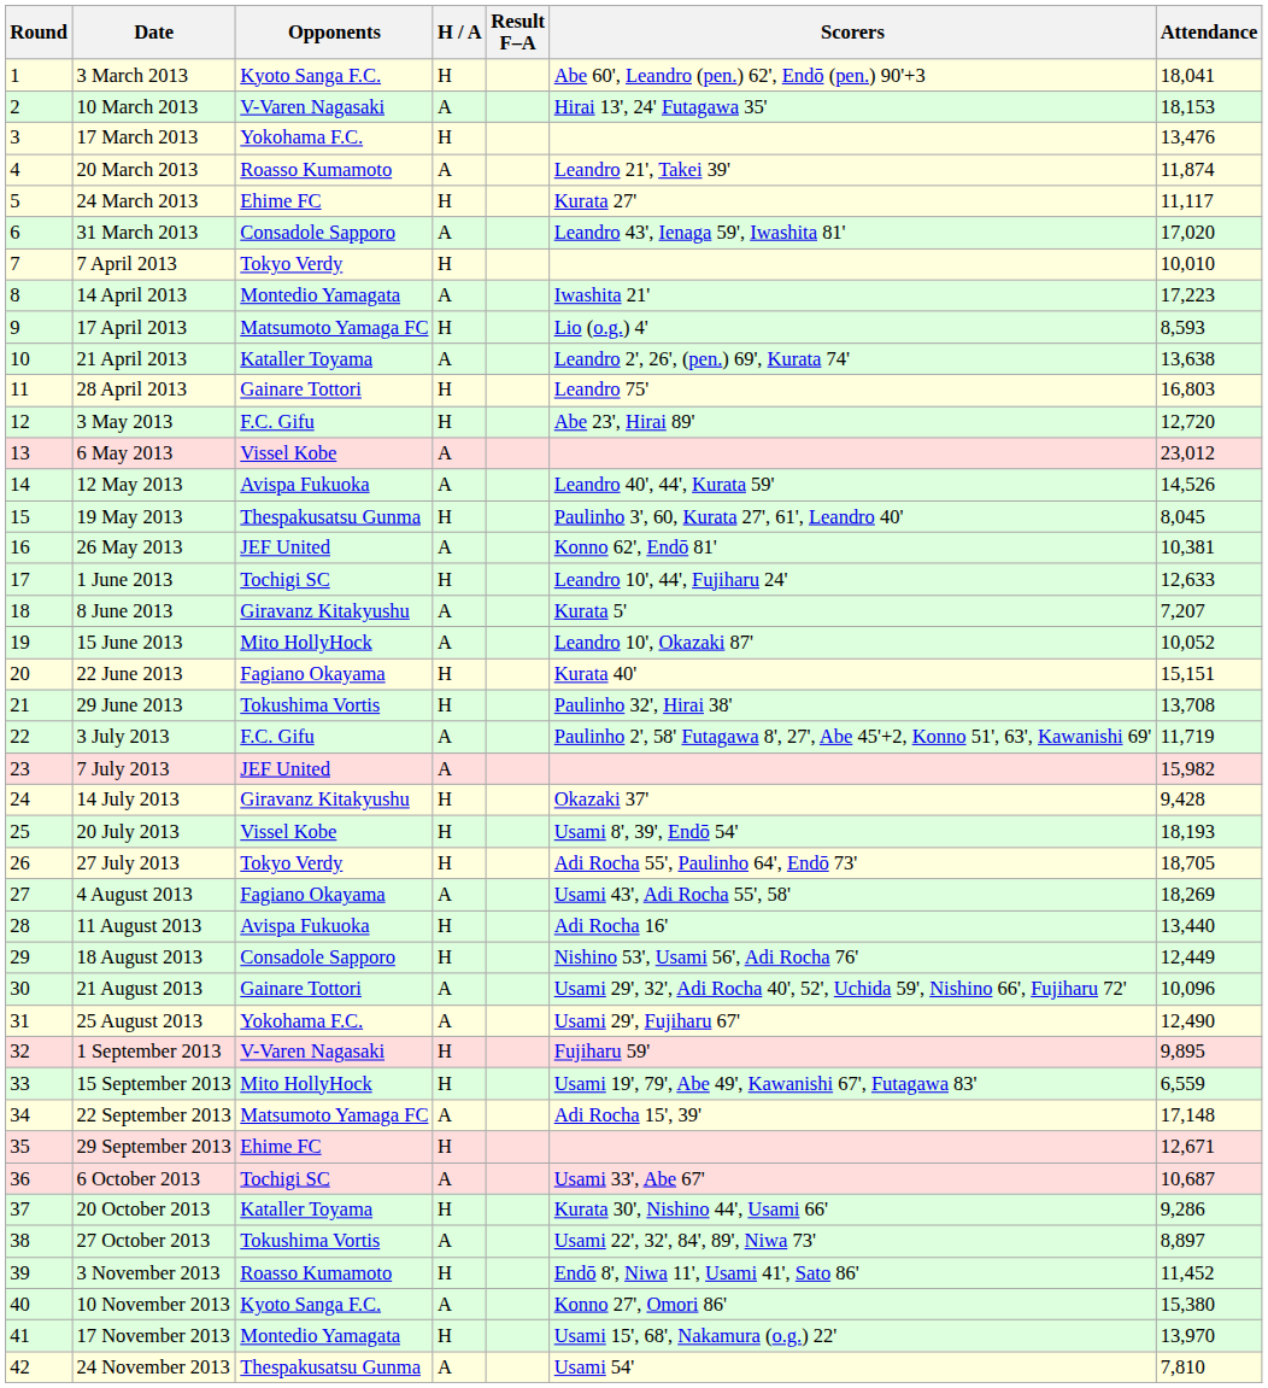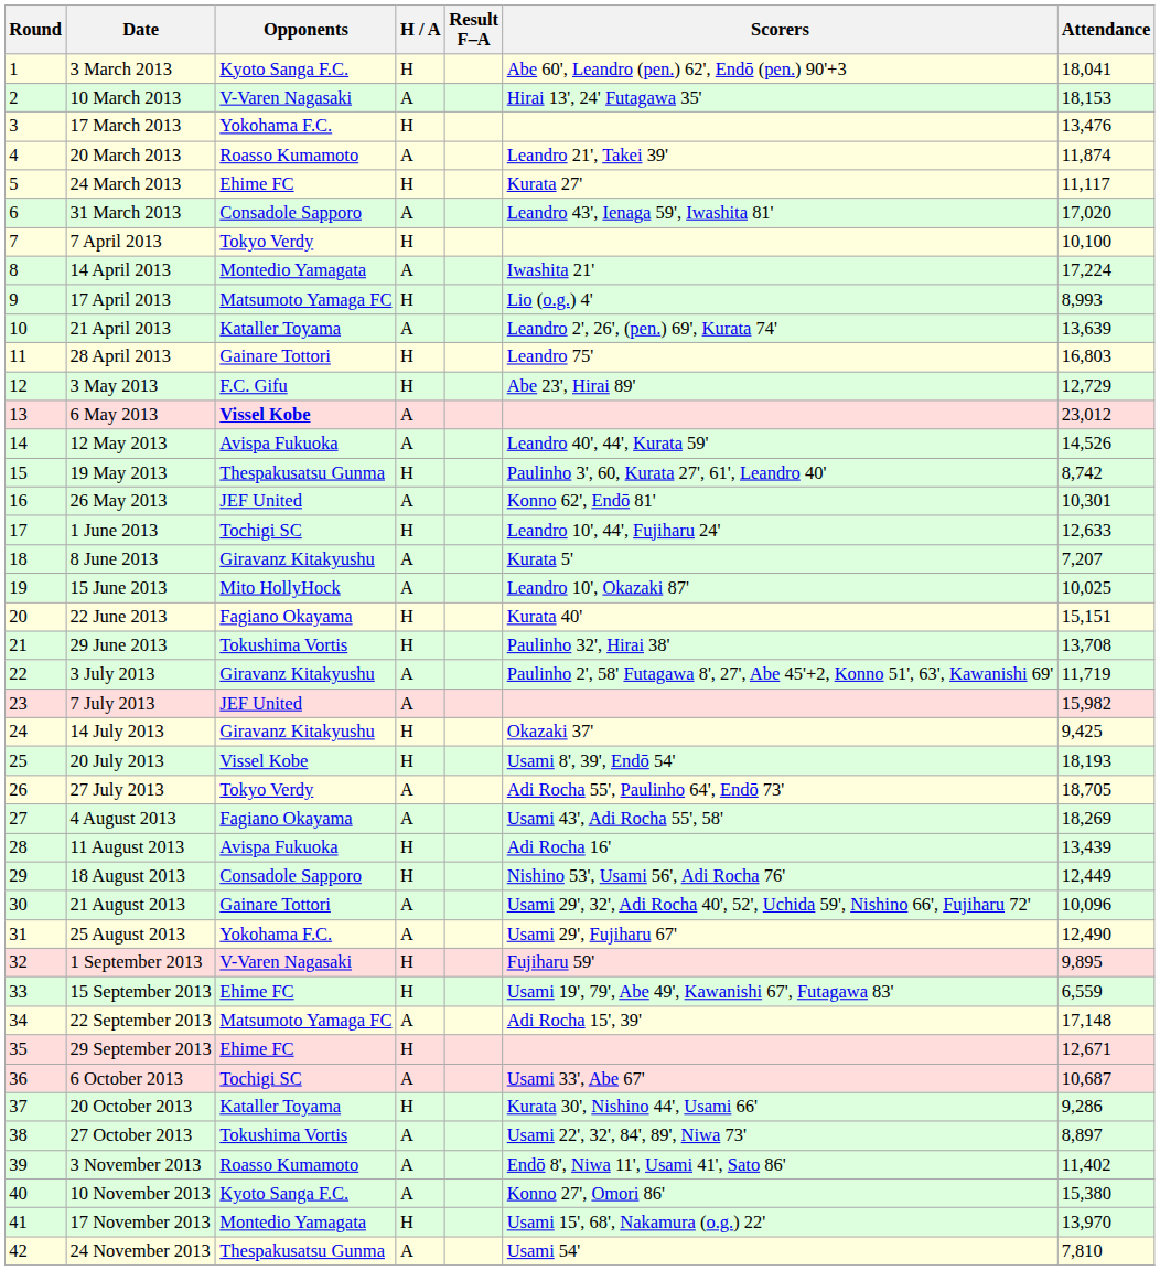7 April 2013 | Attendance: 10,010 -> 10,100
14 April 2013 | Attendance: 17,223 -> 17,224
17 April 2013 | Attendance: 8,593 -> 8,993
21 April 2013 | Attendance: 13,638 -> 13,639
3 May 2013 | Attendance: 12,720 -> 12,729
6 May 2013 | Opponents: normal -> bold
19 May 2013 | Attendance: 8,045 -> 8,742
26 May 2013 | Attendance: 10,381 -> 10,301
15 June 2013 | Attendance: 10,052 -> 10,025
3 July 2013 | Opponents: F.C. Gifu -> Giravanz Kitakyushu
14 July 2013 | Attendance: 9,428 -> 9,425
27 July 2013 | H / A: H -> A
11 August 2013 | Attendance: 13,440 -> 13,439
15 September 2013 | Opponents: Mito HollyHock -> Ehime FC
3 November 2013 | H / A: H -> A
3 November 2013 | Attendance: 11,452 -> 11,402
